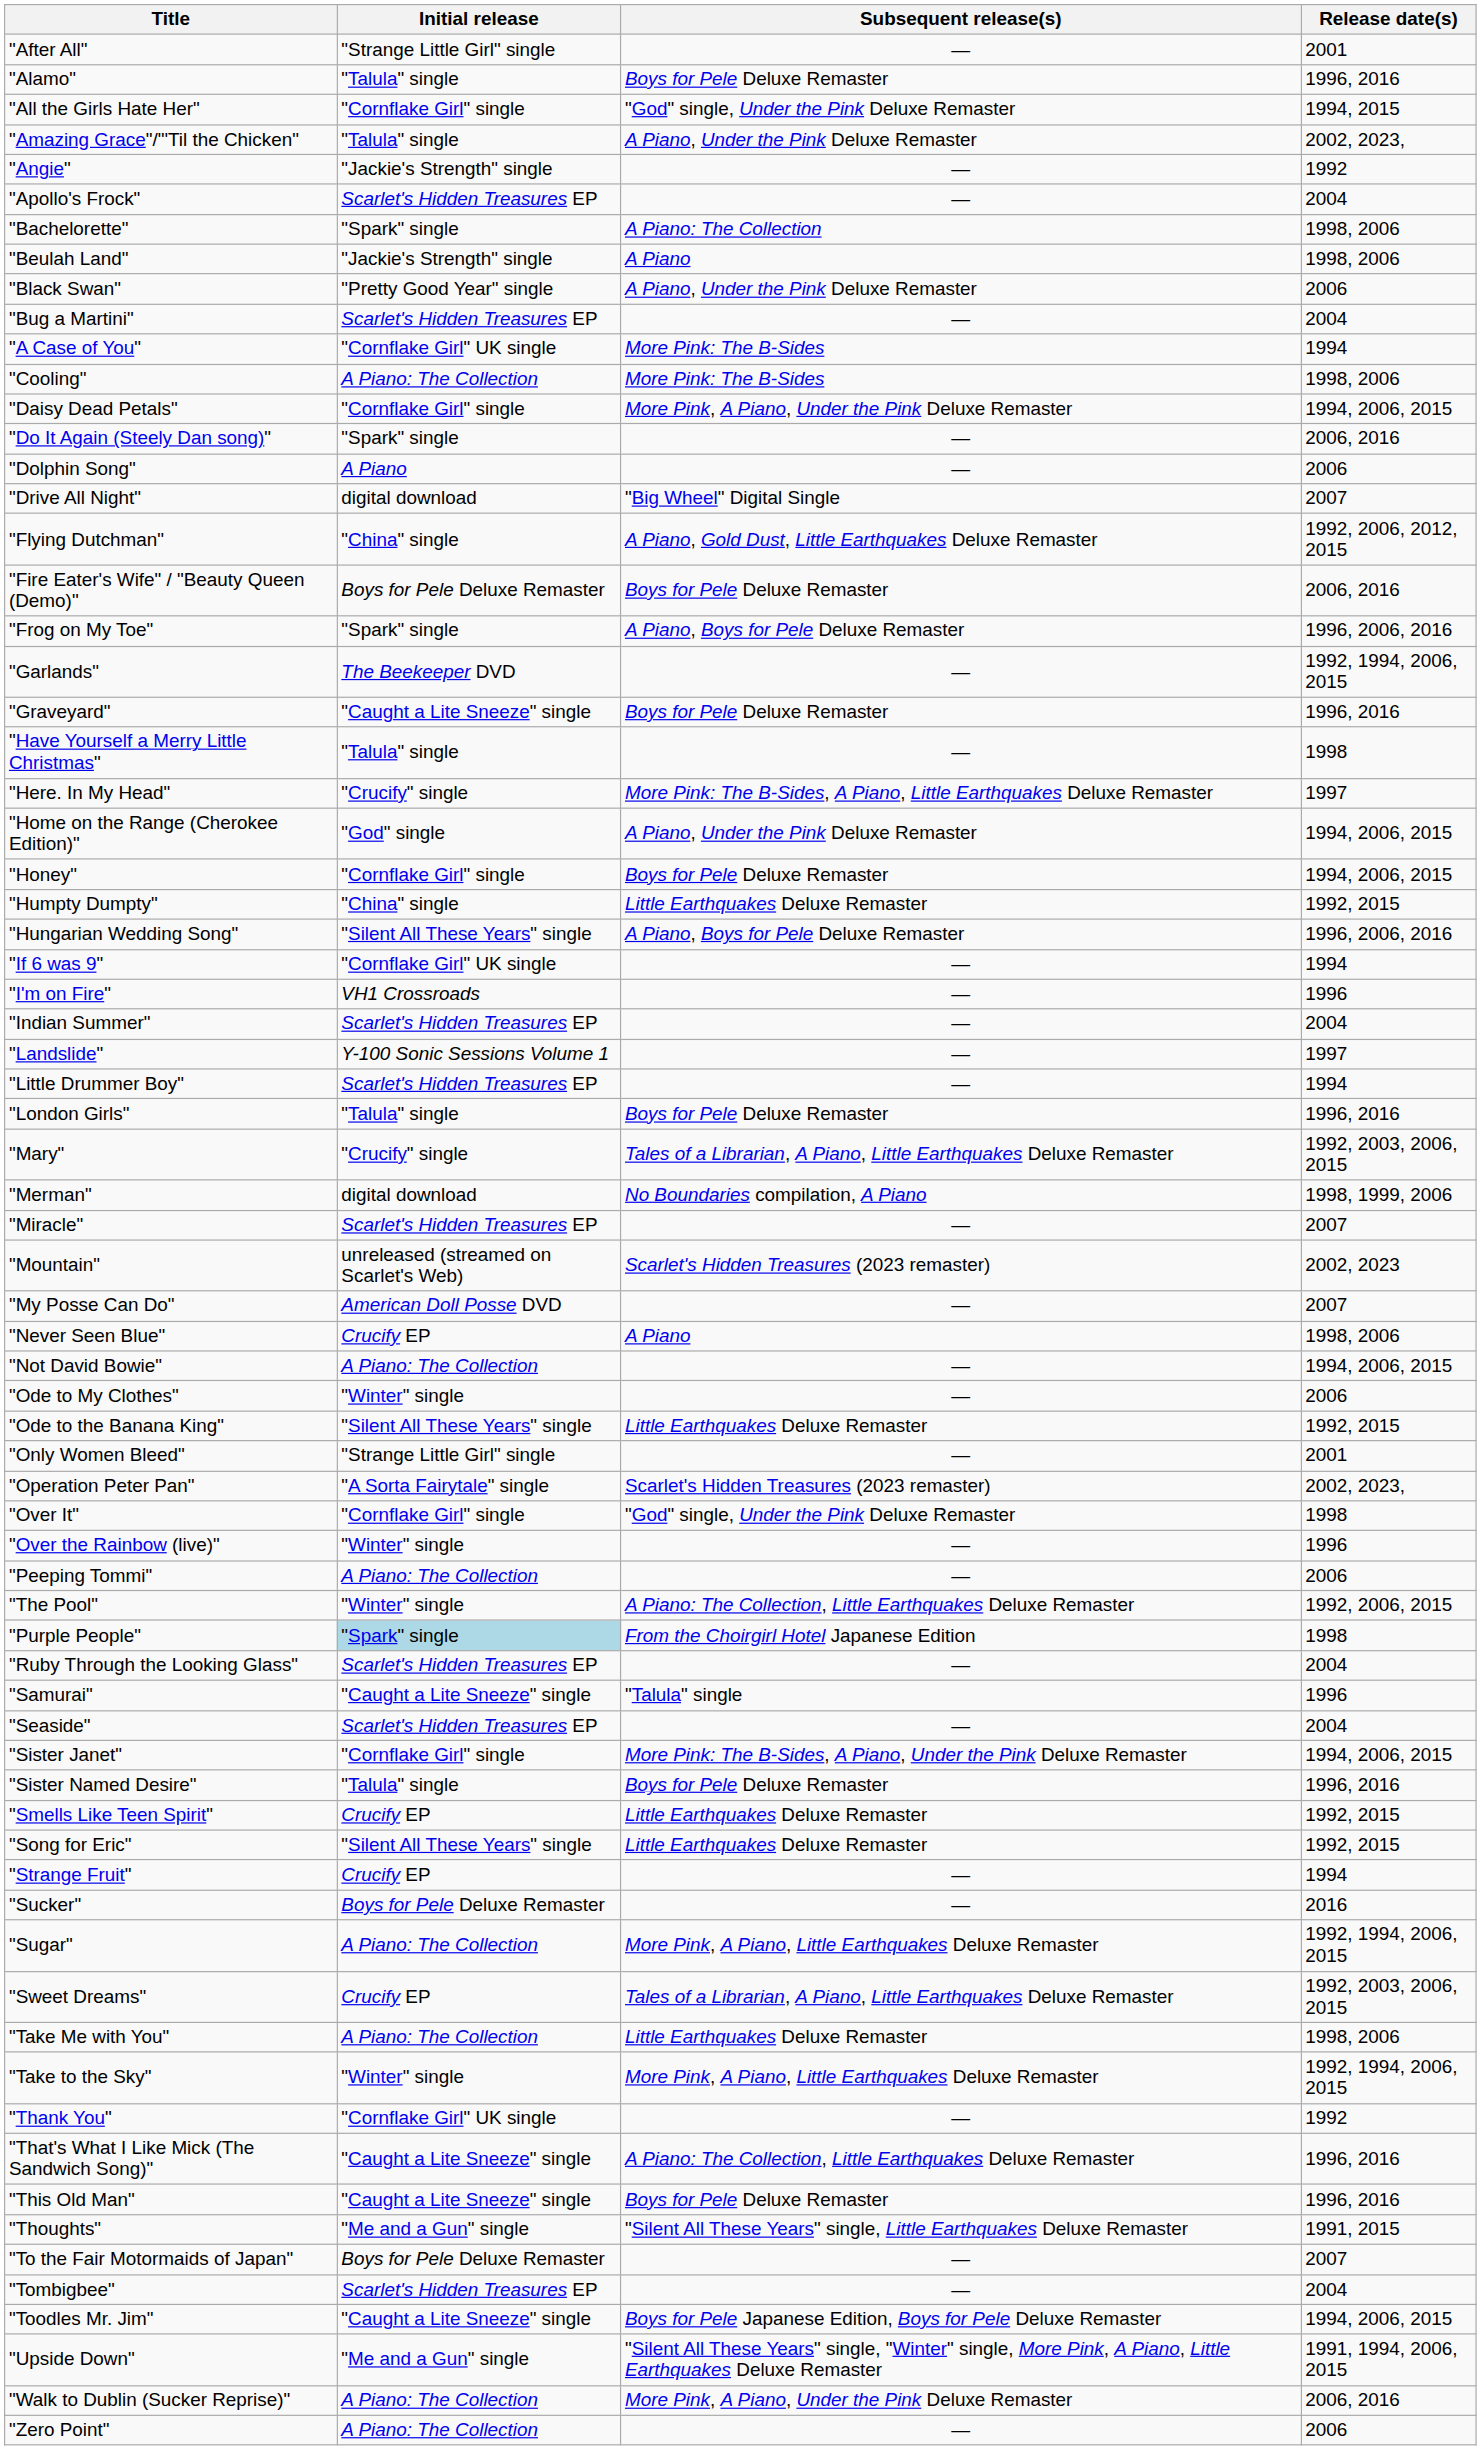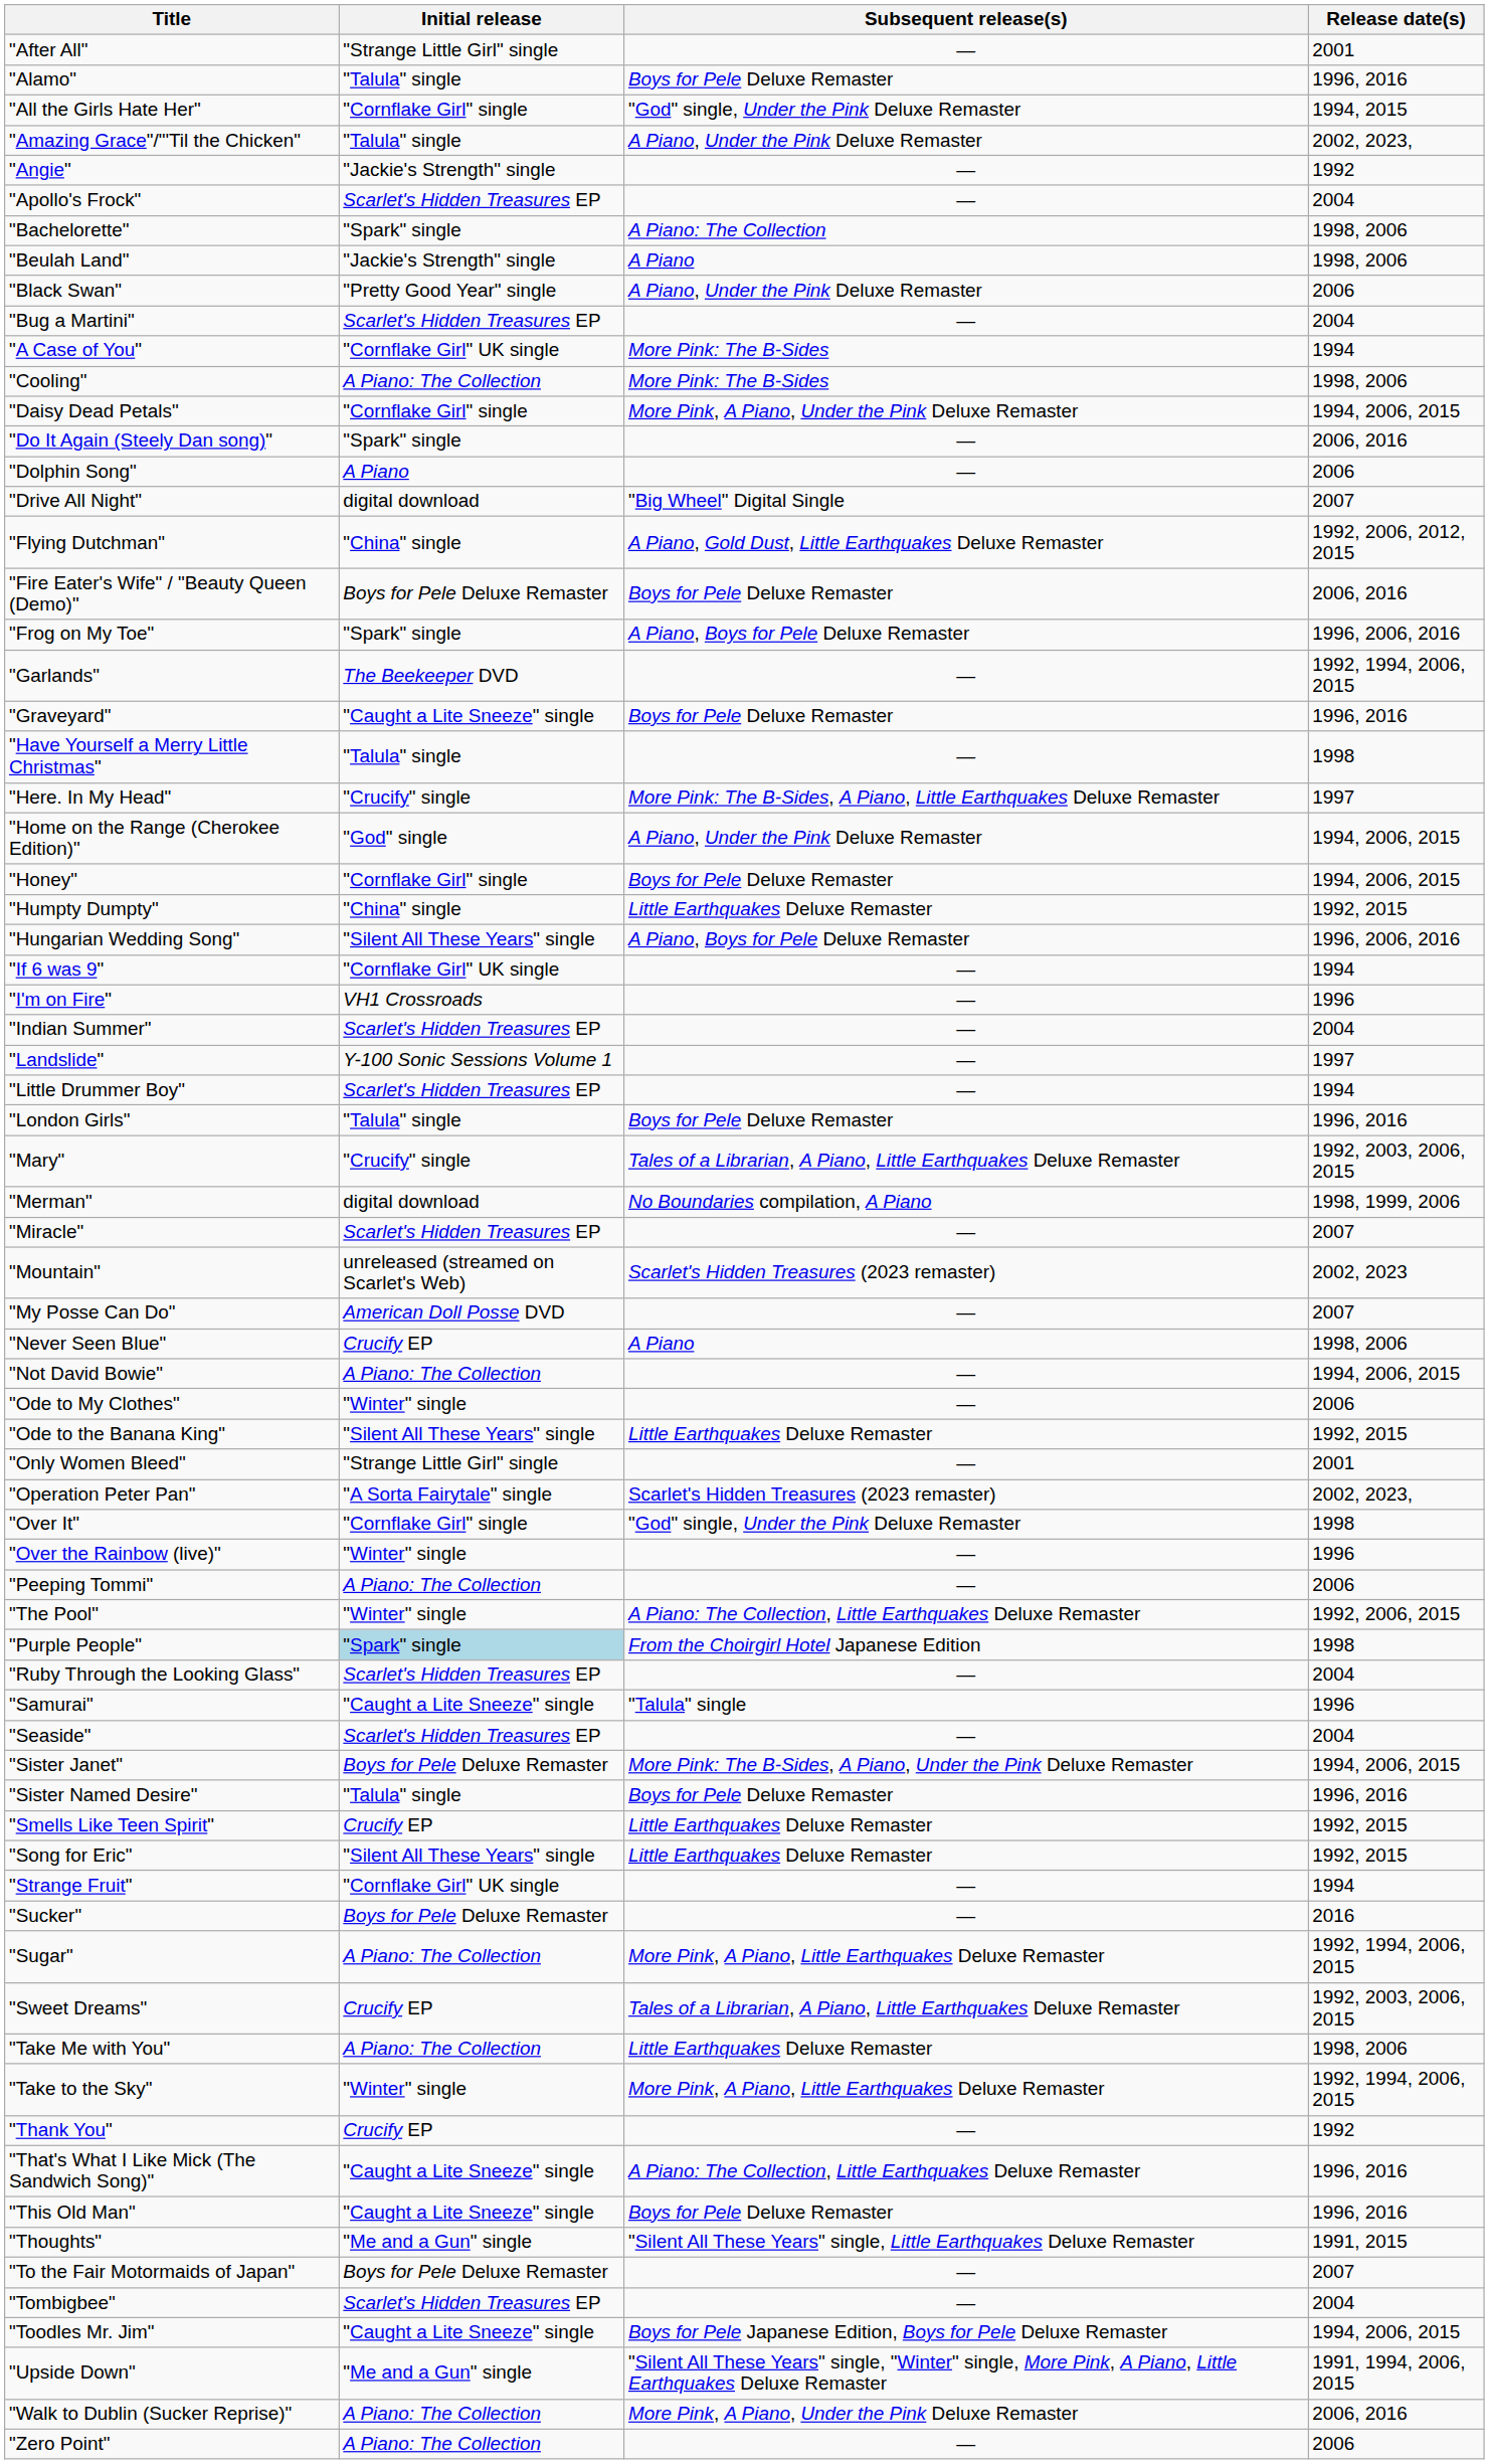"Sister Janet" | Initial release: "Cornflake Girl" single -> Boys for Pele Deluxe Remaster
"Strange Fruit" | Initial release: Crucify EP -> "Cornflake Girl" UK single
"Thank You" | Initial release: "Cornflake Girl" UK single -> Crucify EP
